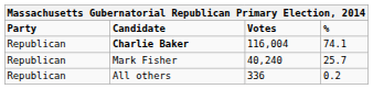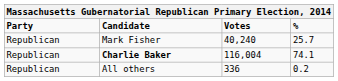rows swapped: Charlie Baker <-> Mark Fisher
